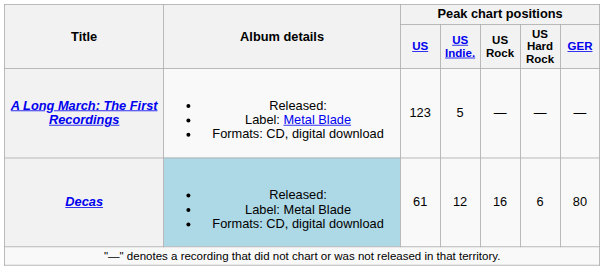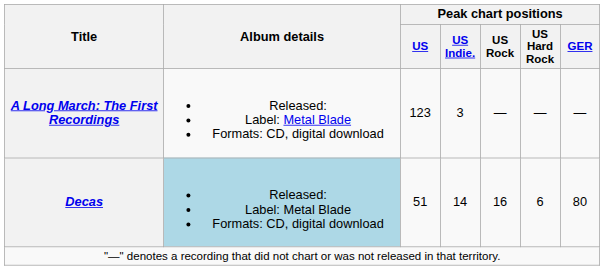A Long March: The First Recordings | Peak chart positions / US Indie.: 5 -> 3
Decas | Peak chart positions / US: 61 -> 51
Decas | Peak chart positions / US Indie.: 12 -> 14
